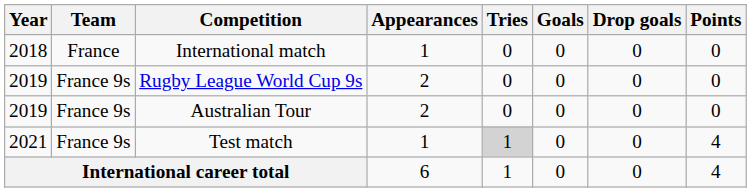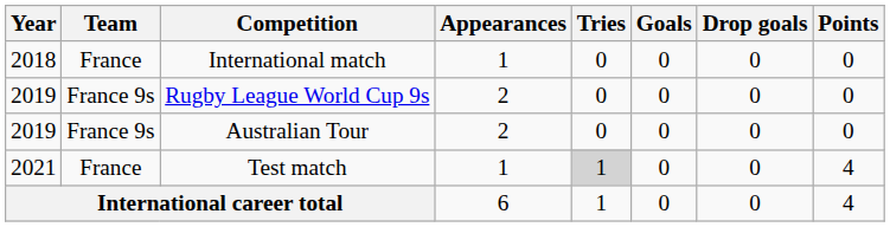Test match | Team: France 9s -> France
